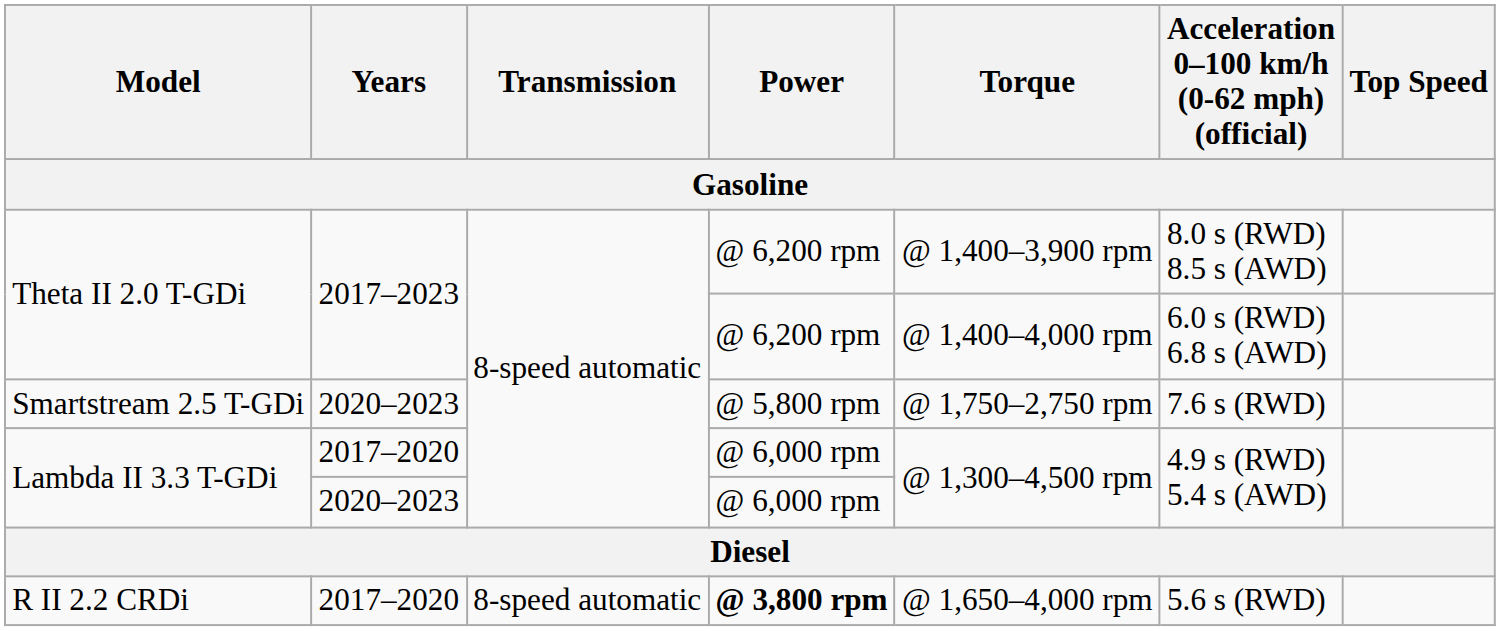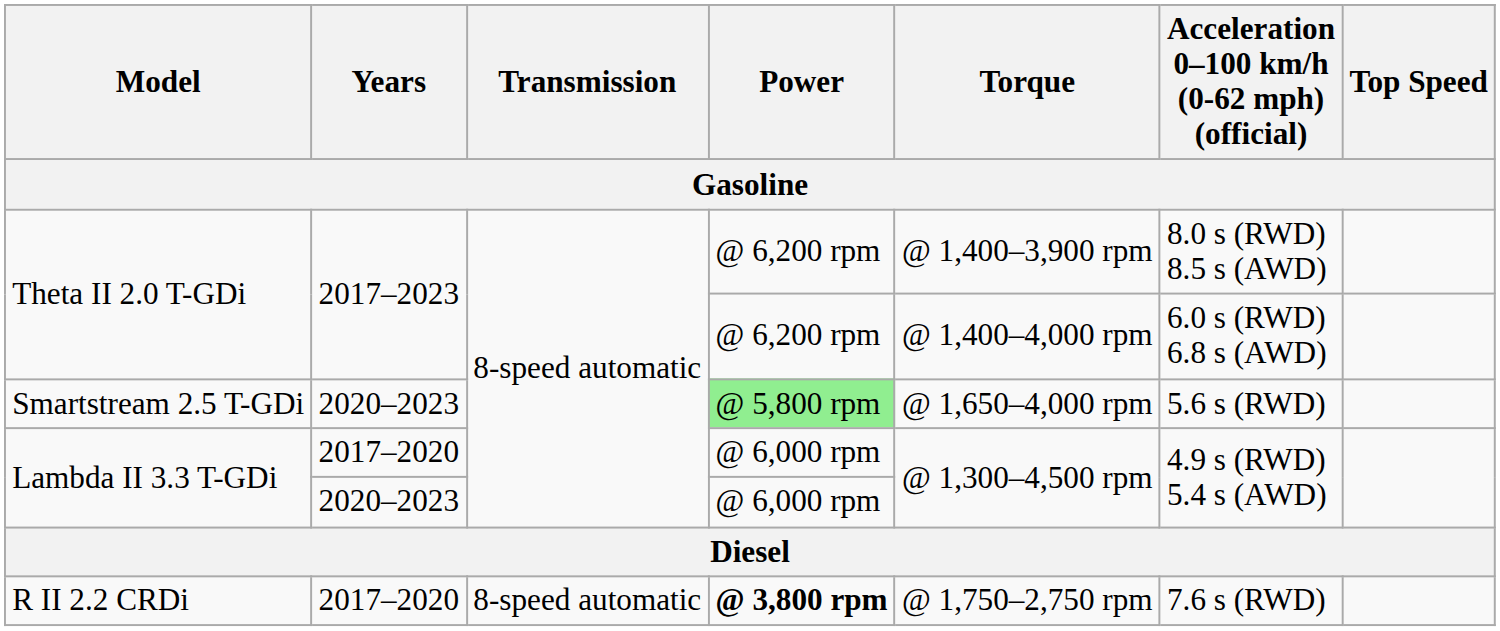Smartstream 2.5 T-GDi | Power: no background -> lightgreen background
Smartstream 2.5 T-GDi | Torque: @ 1,750–2,750 rpm -> @ 1,650–4,000 rpm
Smartstream 2.5 T-GDi | Acceleration 0–100 km/h (0-62 mph) (official): 7.6 s (RWD) -> 5.6 s (RWD)
R II 2.2 CRDi | Torque: @ 1,650–4,000 rpm -> @ 1,750–2,750 rpm
R II 2.2 CRDi | Acceleration 0–100 km/h (0-62 mph) (official): 5.6 s (RWD) -> 7.6 s (RWD)
